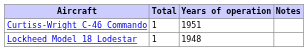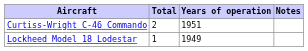Curtiss-Wright C-46 Commando | Total: 1 -> 2
Lockheed Model 18 Lodestar | Years of operation: 1948 -> 1949
